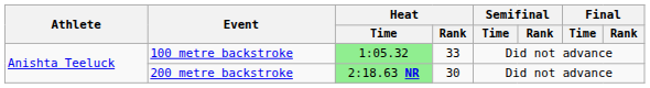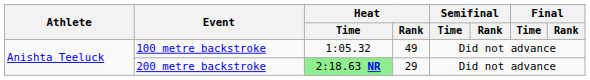100 metre backstroke | Heat / Time: lightgreen background -> no background
100 metre backstroke | Heat / Rank: 33 -> 49
200 metre backstroke | Heat / Rank: 30 -> 29
